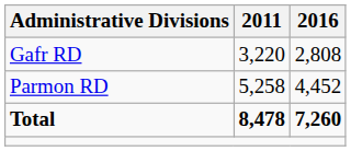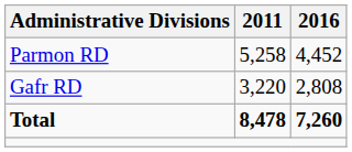rows swapped: Gafr RD <-> Parmon RD
